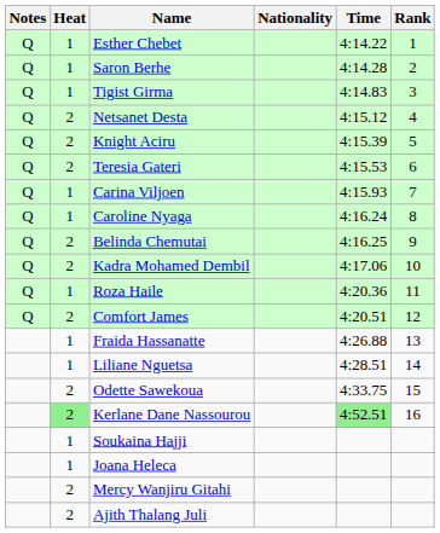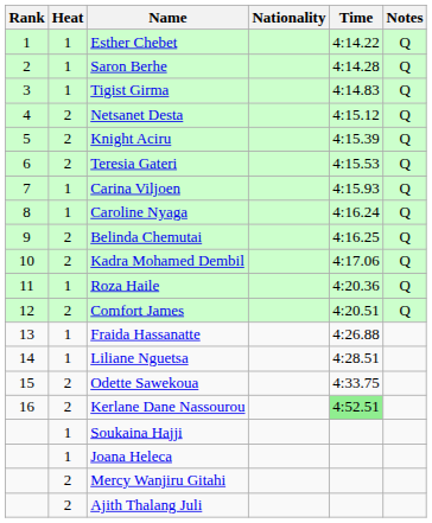columns swapped: Rank <-> Notes
Kerlane Dane Nassourou | Heat: lightgreen background -> no background
